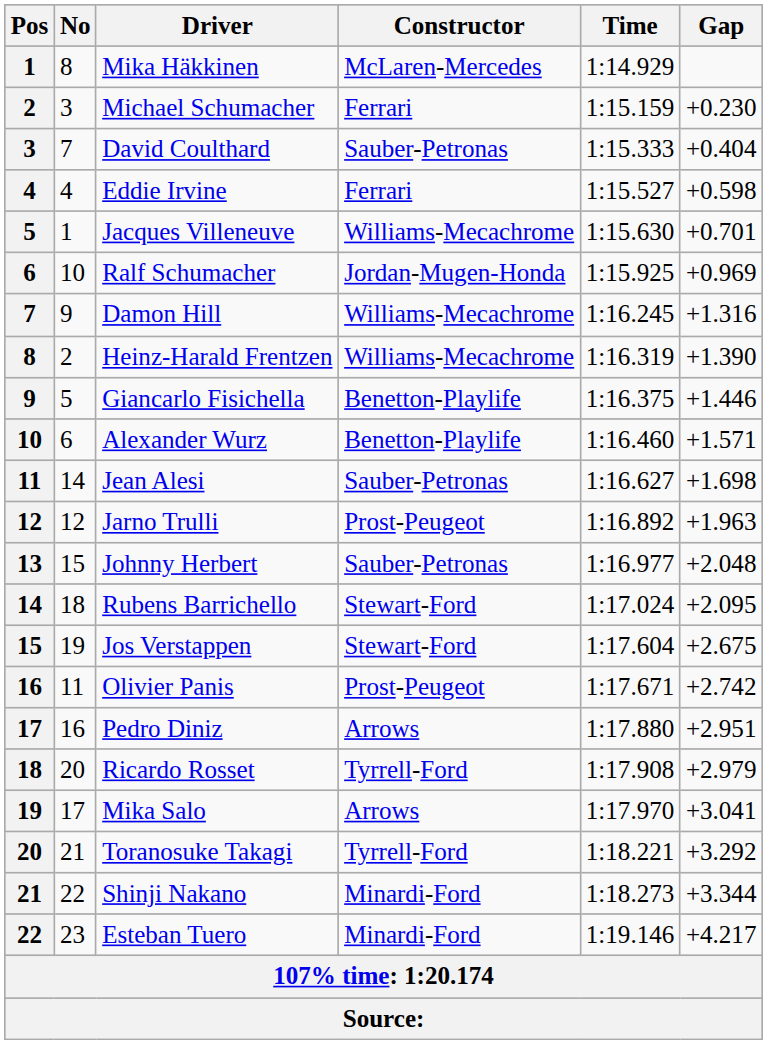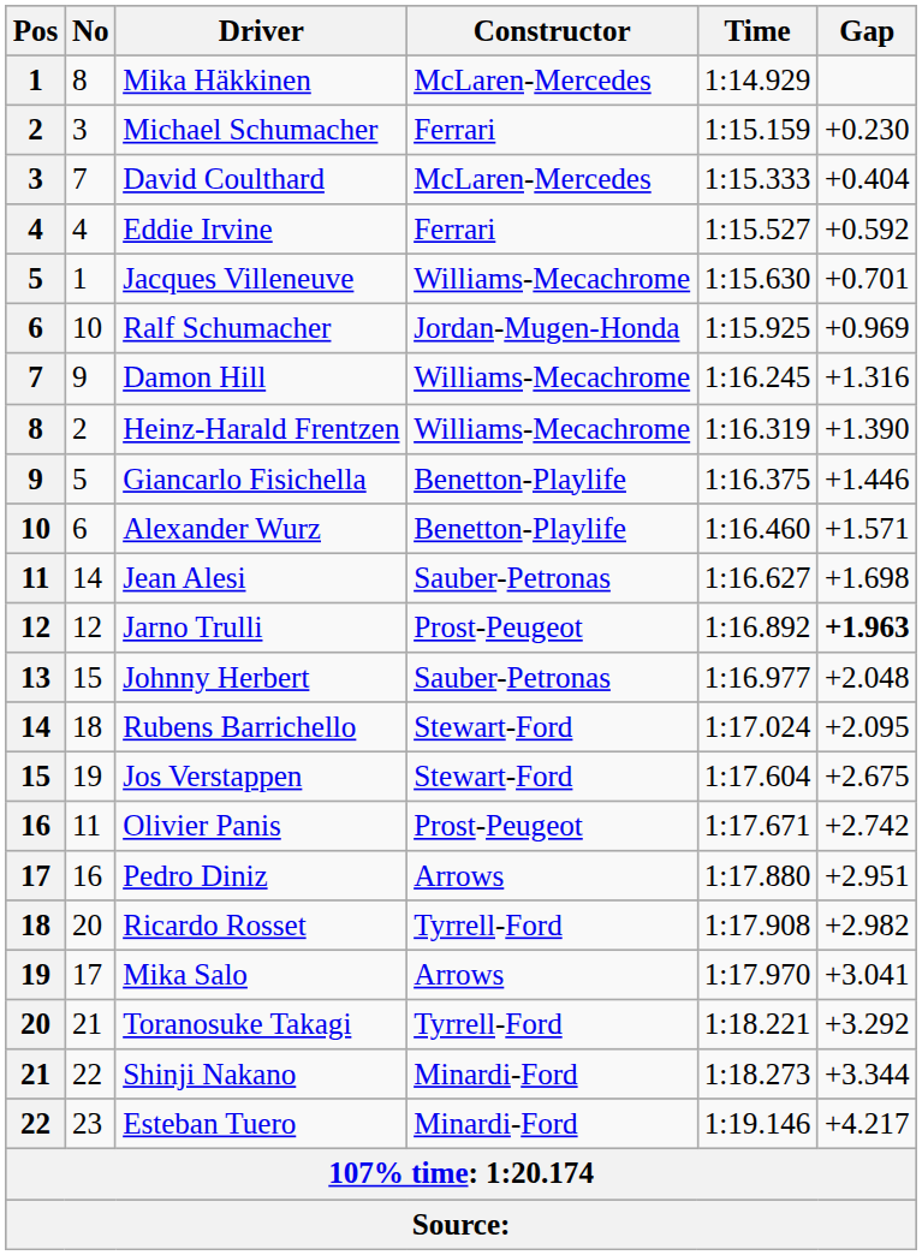David Coulthard | Constructor: Sauber-Petronas -> McLaren-Mercedes
Eddie Irvine | Gap: +0.598 -> +0.592
Jarno Trulli | Gap: normal -> bold
Ricardo Rosset | Gap: +2.979 -> +2.982
